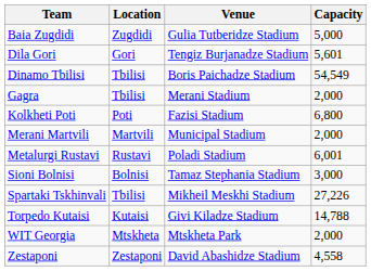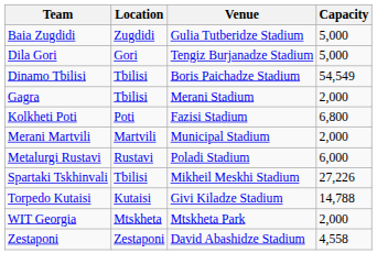Dila Gori | Capacity: 5,601 -> 5,000
Metalurgi Rustavi | Capacity: 6,001 -> 6,000
- row: Sioni Bolnisi | Bolnisi | Tamaz Stephania Stadium | 3,000
